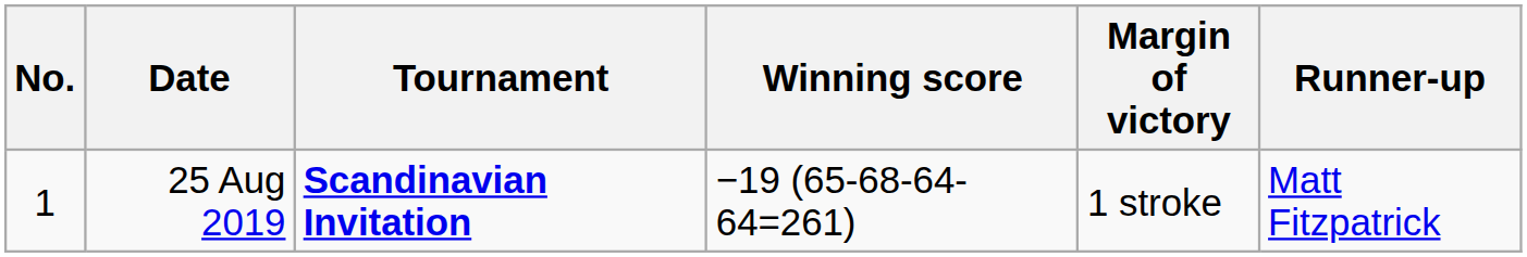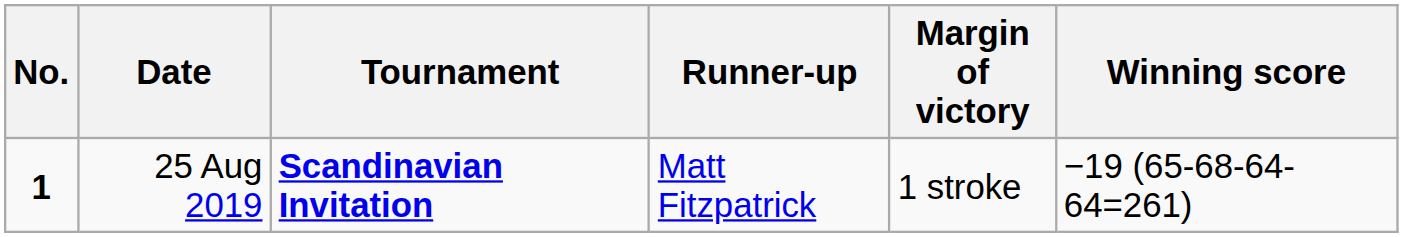columns swapped: Winning score <-> Runner-up
25 Aug 2019 | No.: normal -> bold
